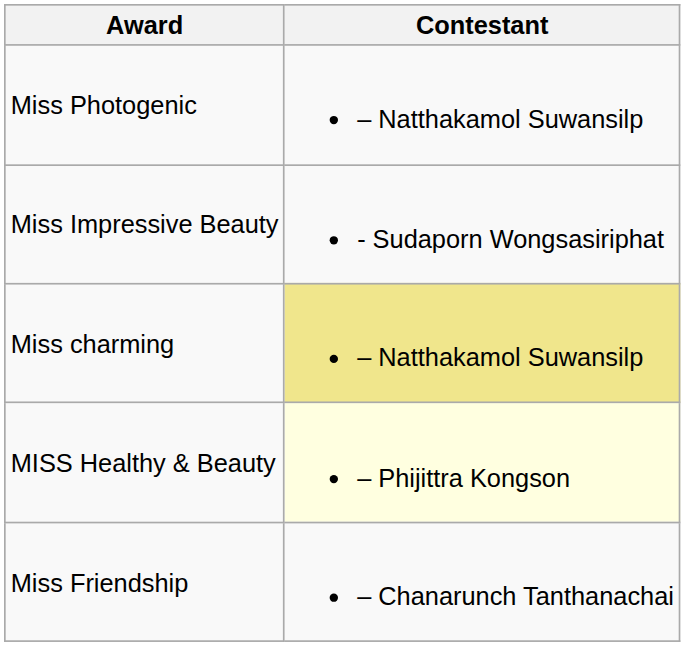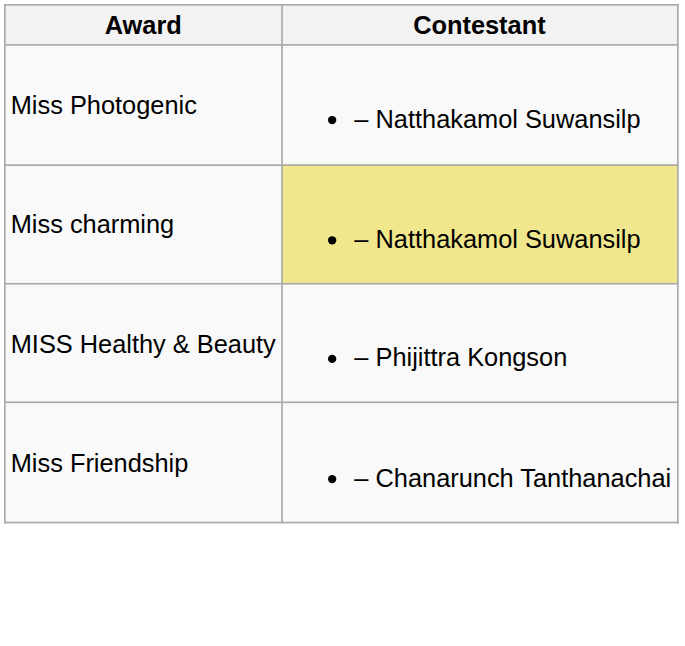- row: Miss Impressive Beauty | - Sudaporn Wongsasiriphat
MISS Healthy & Beauty | Contestant: lightyellow background -> no background
